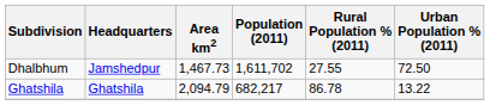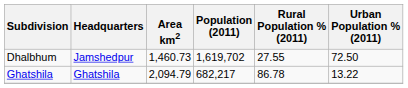Dhalbhum | Area km2: 1,467.73 -> 1,460.73
Dhalbhum | Population (2011): 1,611,702 -> 1,619,702
